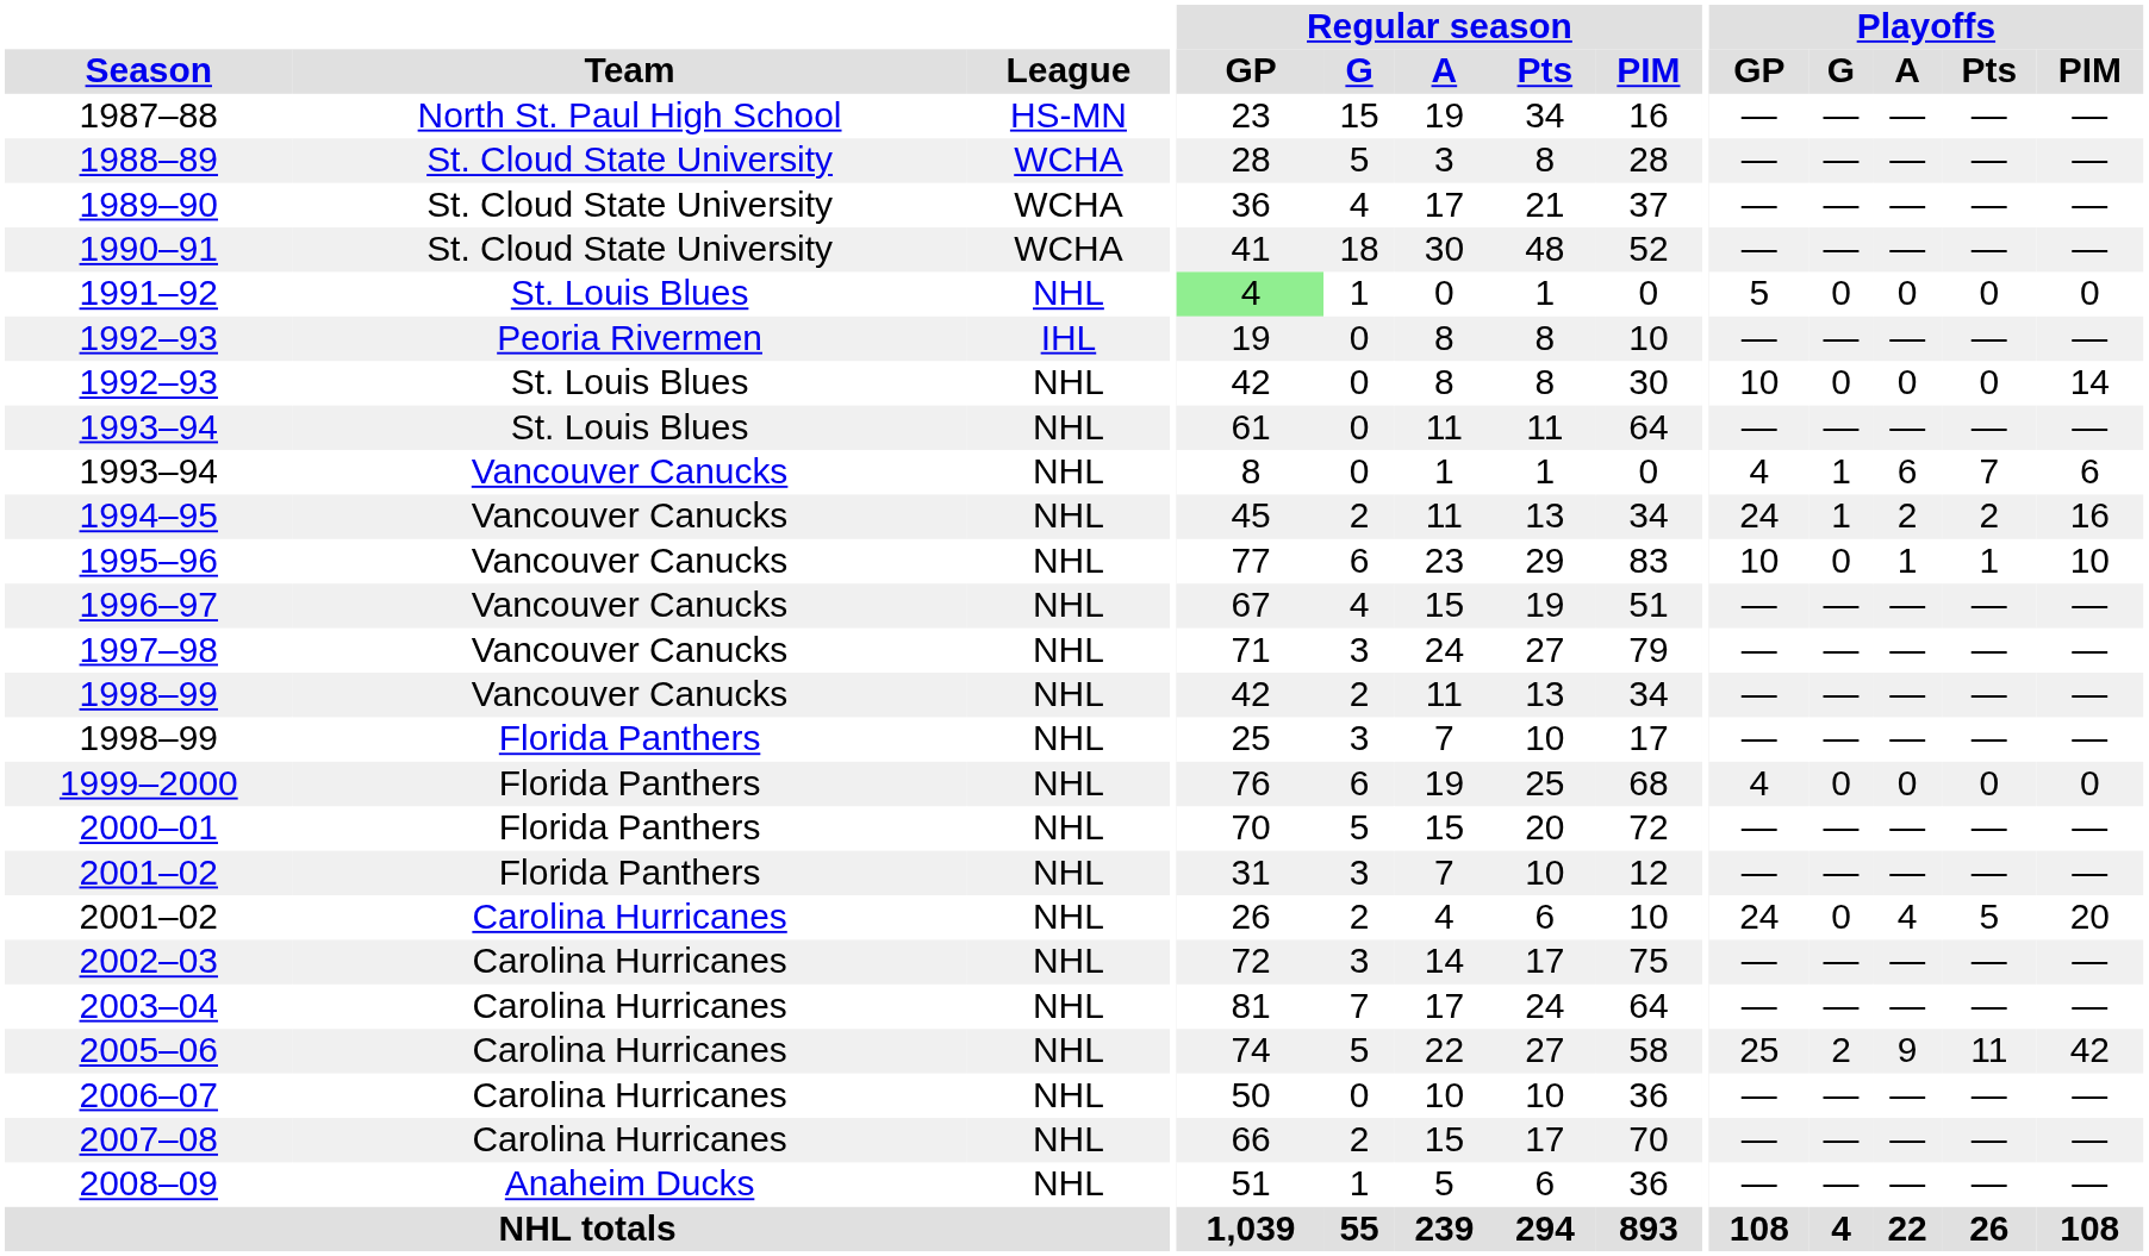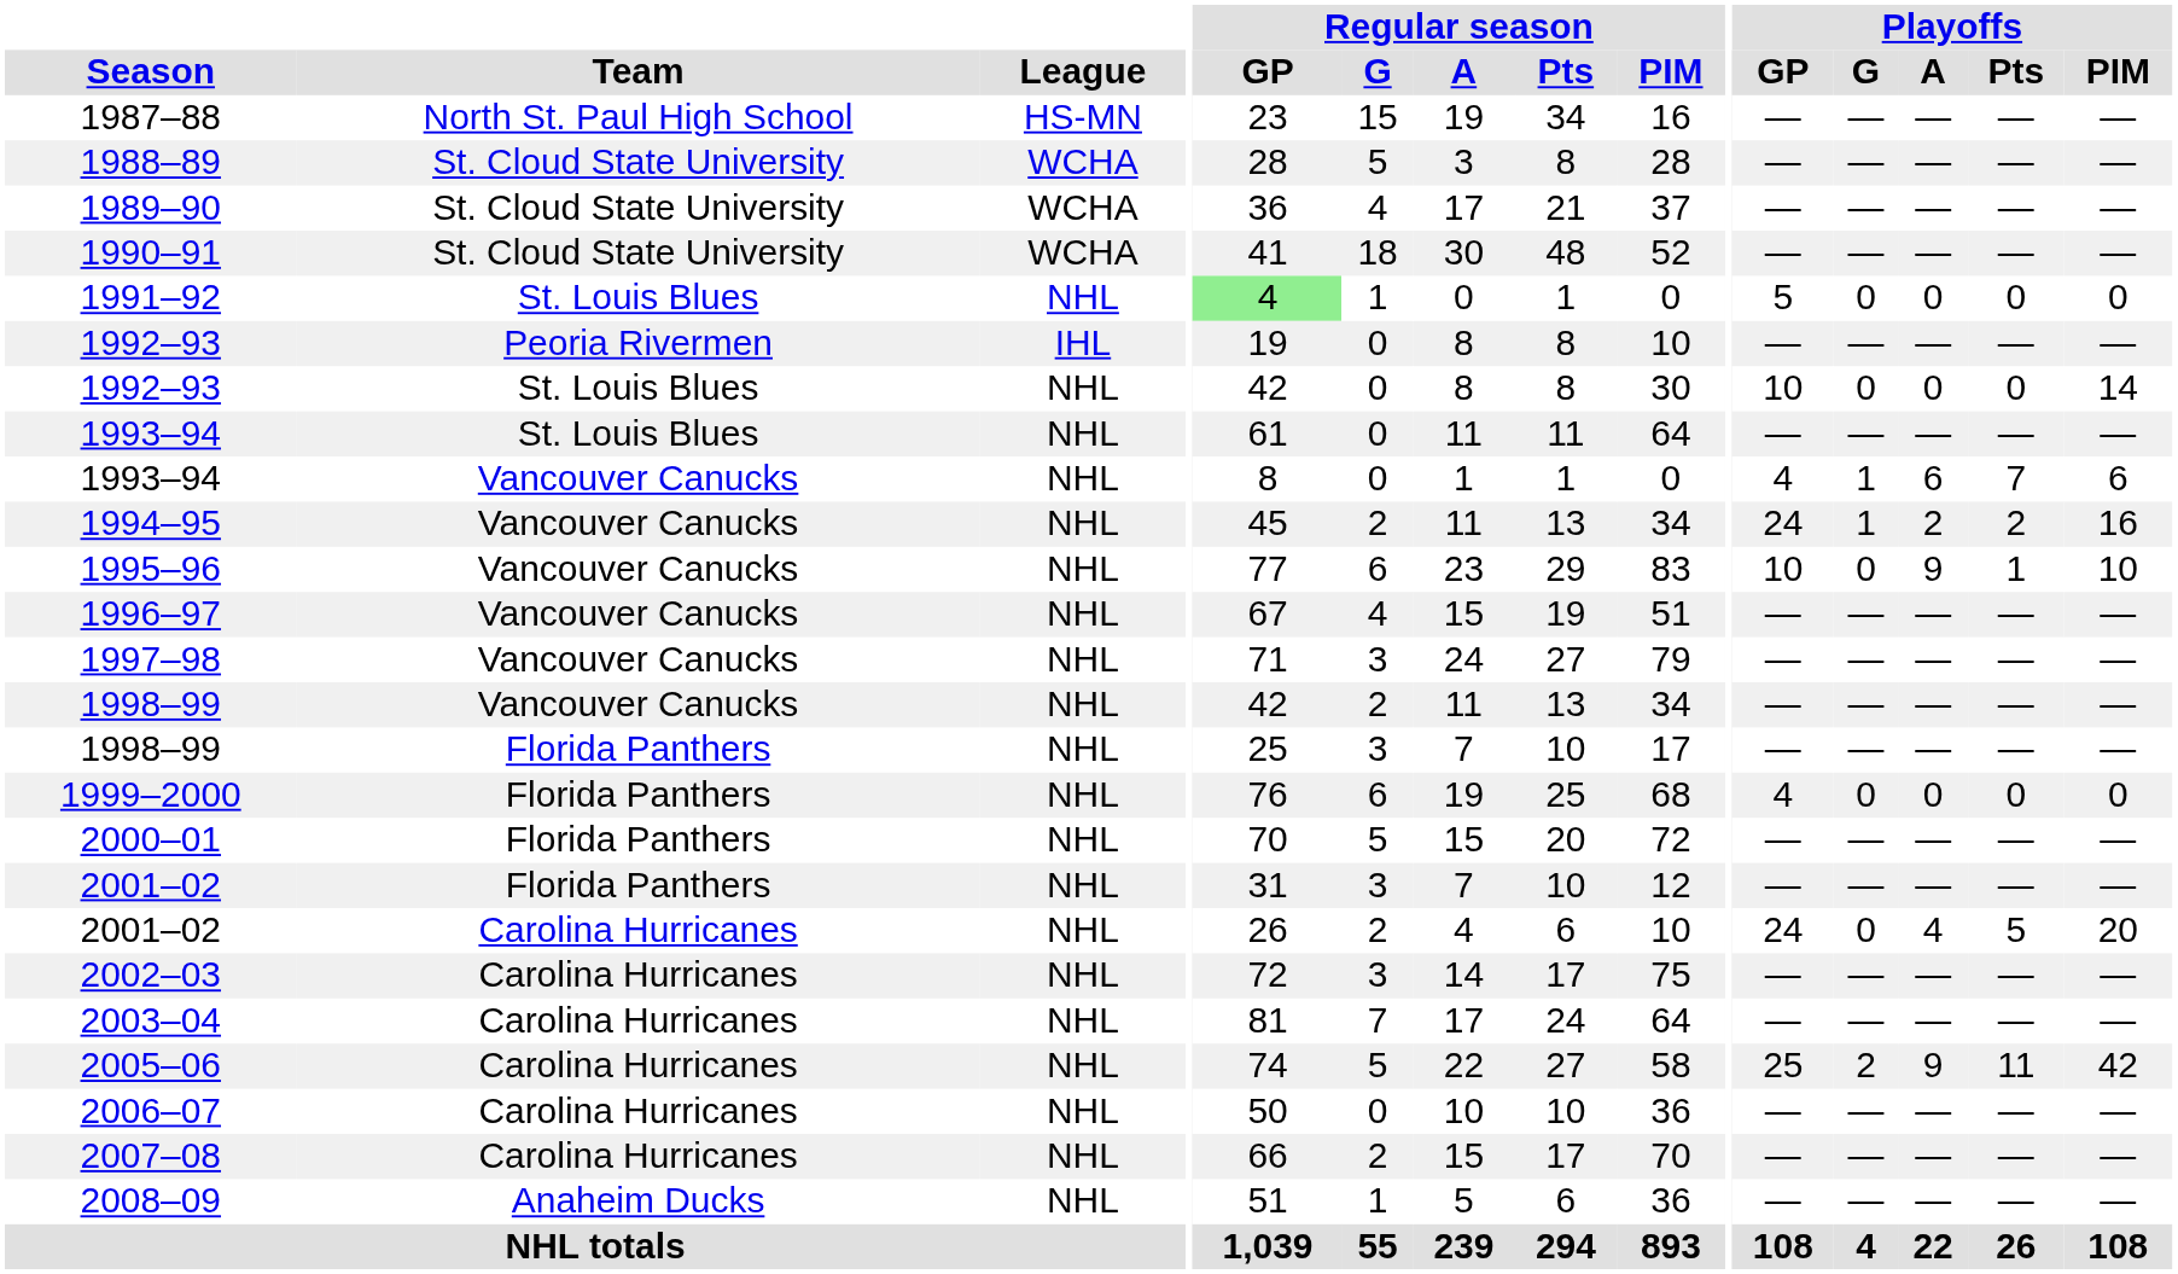1995–96 | Playoffs / A: 1 -> 9
